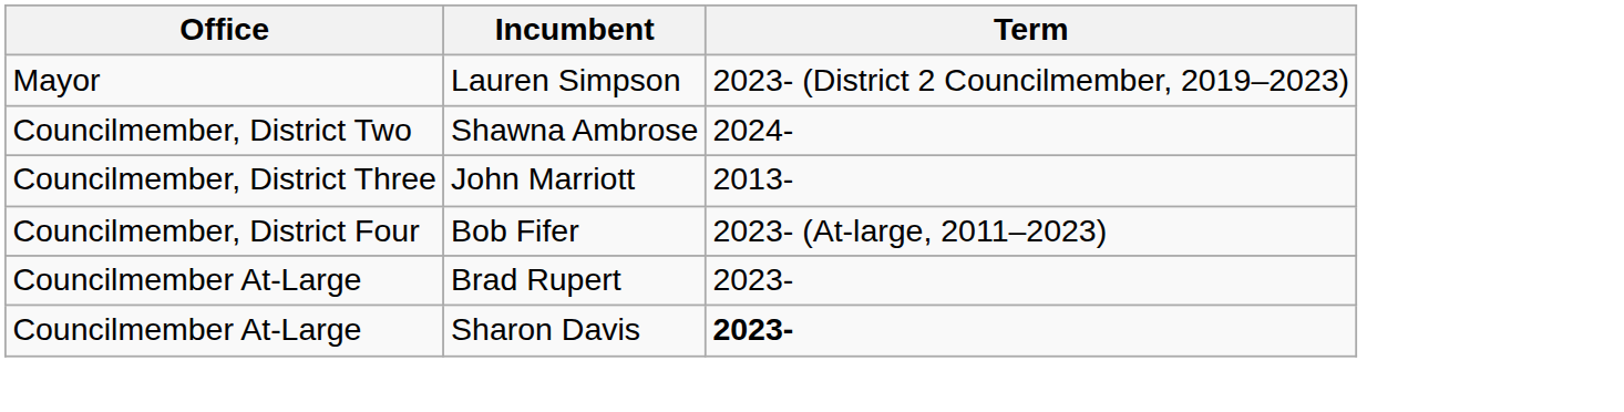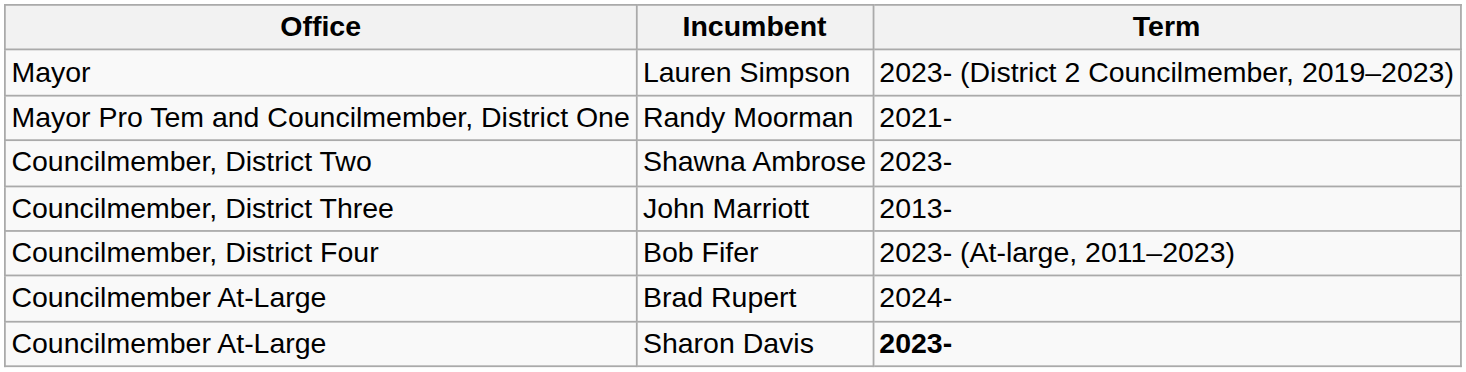+ row: Mayor Pro Tem and Councilmember, District One | Randy Moorman | 2021-
Shawna Ambrose | Term: 2024- -> 2023-
Brad Rupert | Term: 2023- -> 2024-
